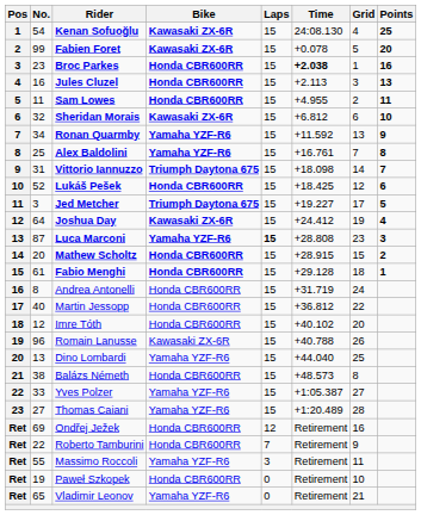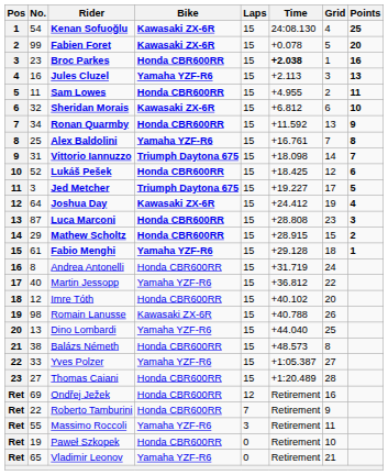Jules Cluzel | Bike: Honda CBR600RR -> Yamaha YZF-R6
Ronan Quarmby | Bike: Yamaha YZF-R6 -> Honda CBR600RR
Luca Marconi | Bike: Yamaha YZF-R6 -> Honda CBR600RR
Luca Marconi | Laps: bold -> normal
Mathew Scholtz | No.: 20 -> 29
Fabio Menghi | Bike: Honda CBR600RR -> Yamaha YZF-R6
Martin Jessopp | Bike: Honda CBR600RR -> Yamaha YZF-R6
Romain Lanusse | No.: 96 -> 98
Thomas Caiani | Bike: Yamaha YZF-R6 -> Honda CBR600RR
